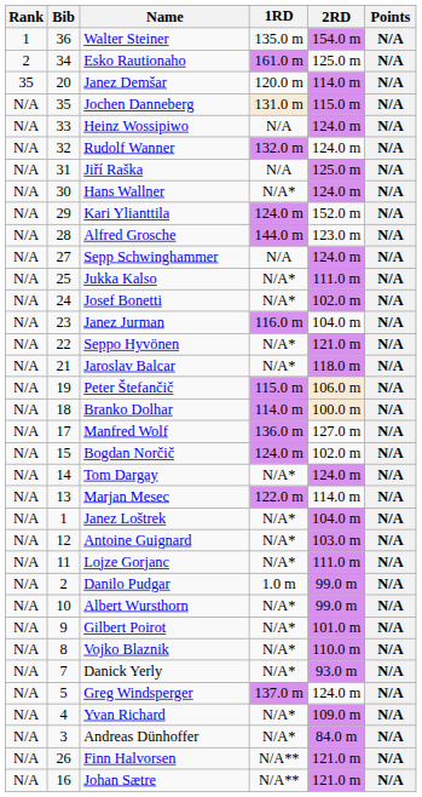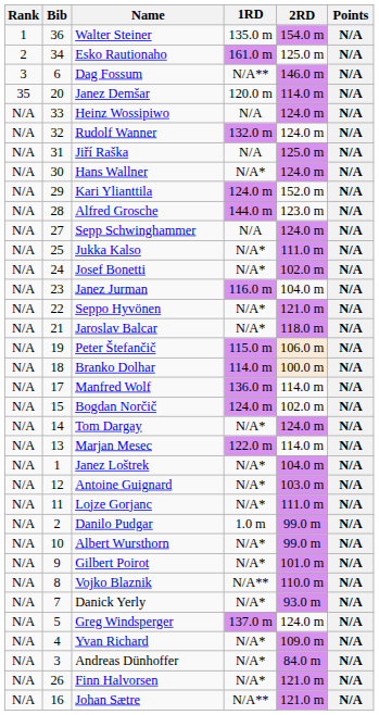+ row: 3 | 6 | Dag Fossum | N/A** | 146.0 m | N/A
- row: N/A | 35 | Jochen Danneberg | 131.0 m | 115.0 m | N/A
Manfred Wolf | 2RD: 127.0 m -> 114.0 m
Vojko Blaznik | 1RD: N/A* -> N/A**
Finn Halvorsen | 1RD: N/A** -> N/A*
